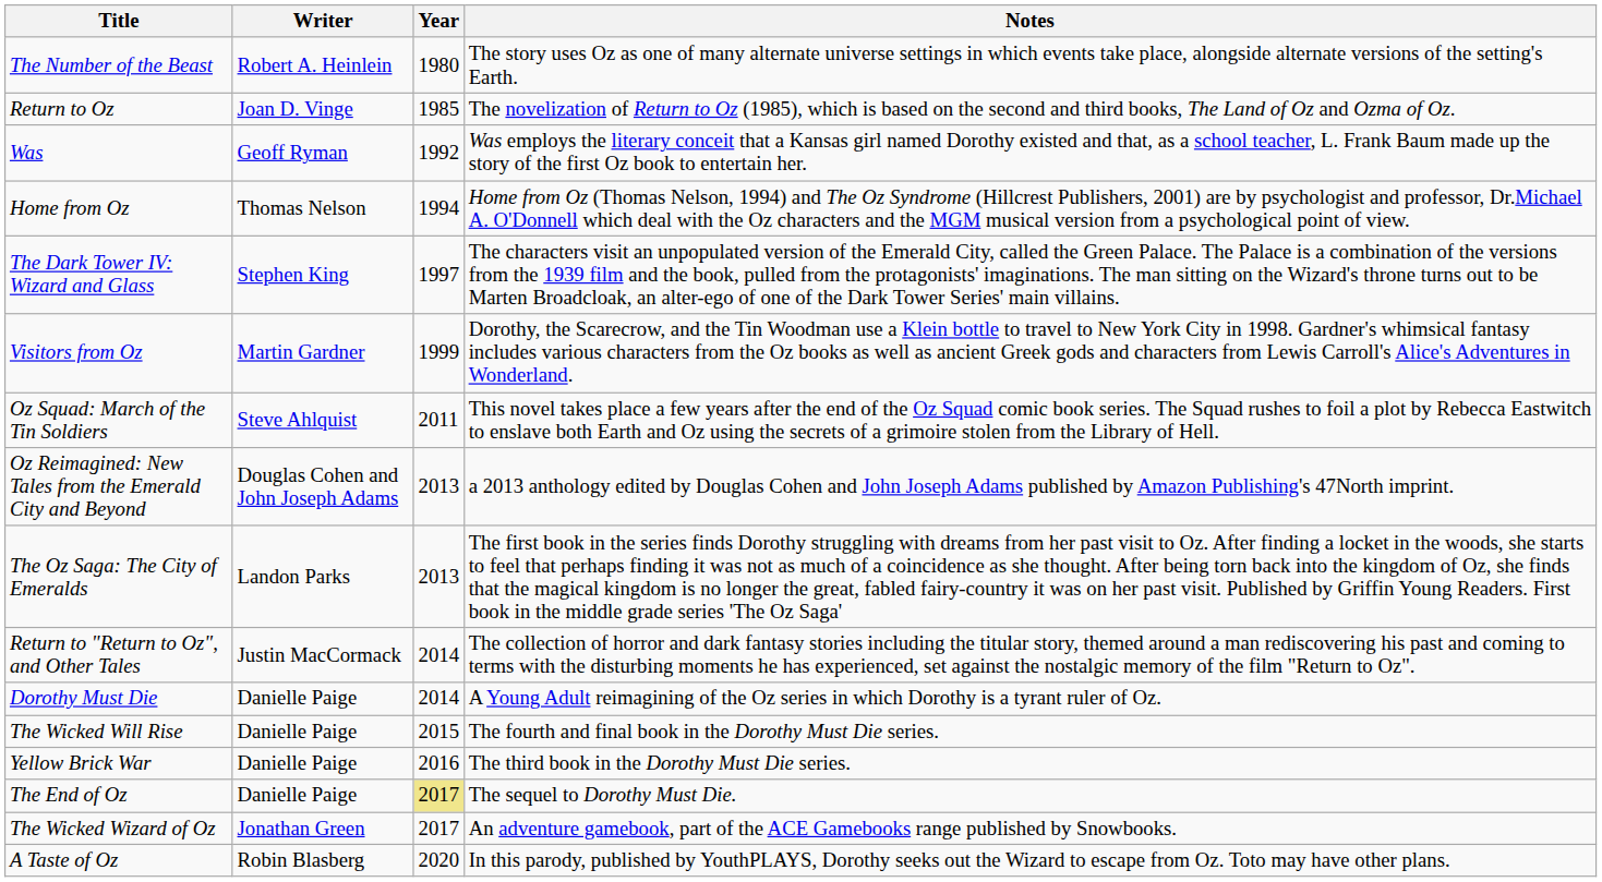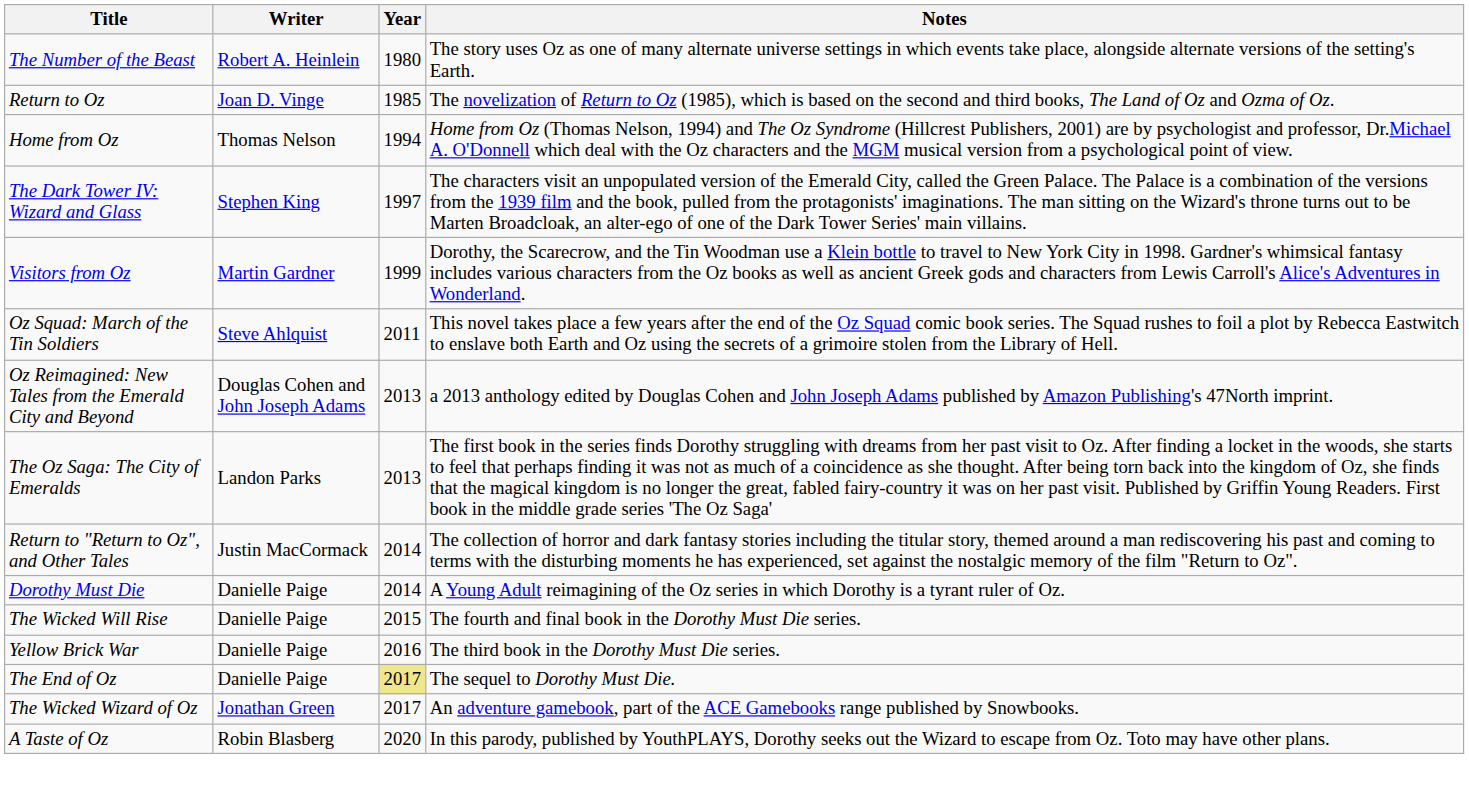- row: Was | Geoff Ryman | 1992 | Was employs the literary conceit that a Kansas girl named Dorothy existed and that, as a school teacher, L. Frank Baum made up the story of the first Oz book to entertain her.
